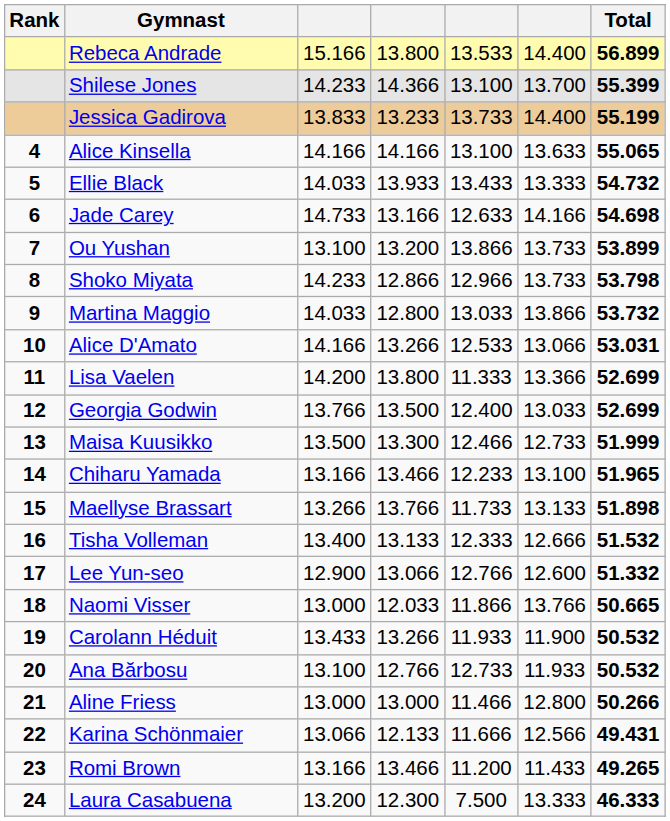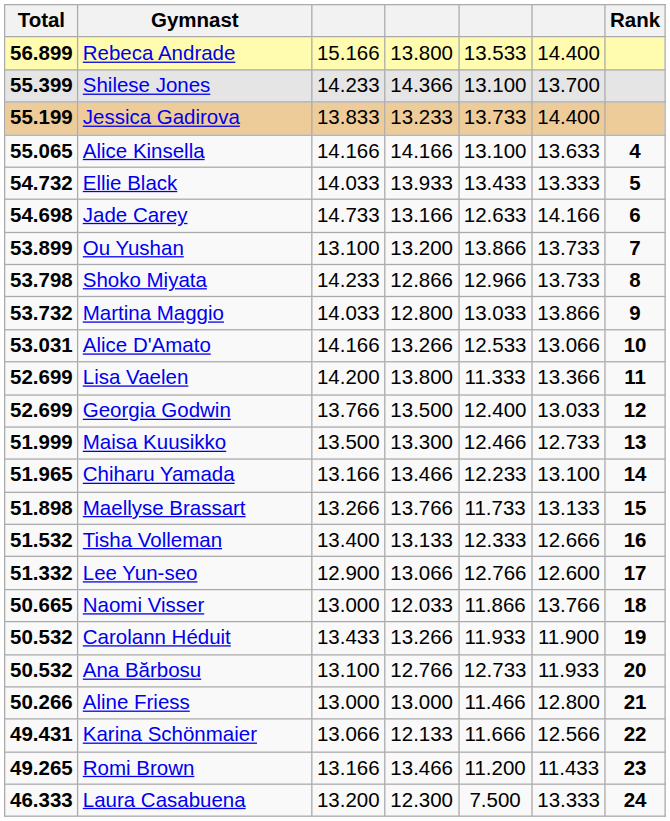columns swapped: Rank <-> Total
